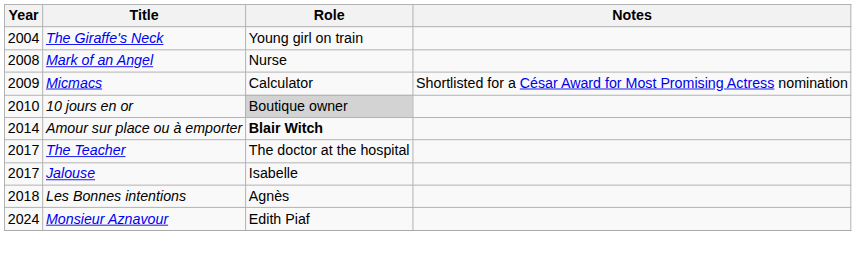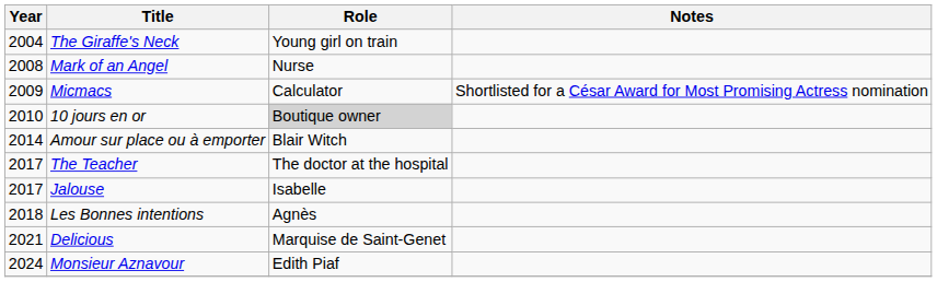Amour sur place ou à emporter | Role: bold -> normal
+ row: 2021 | Delicious | Marquise de Saint-Genet
